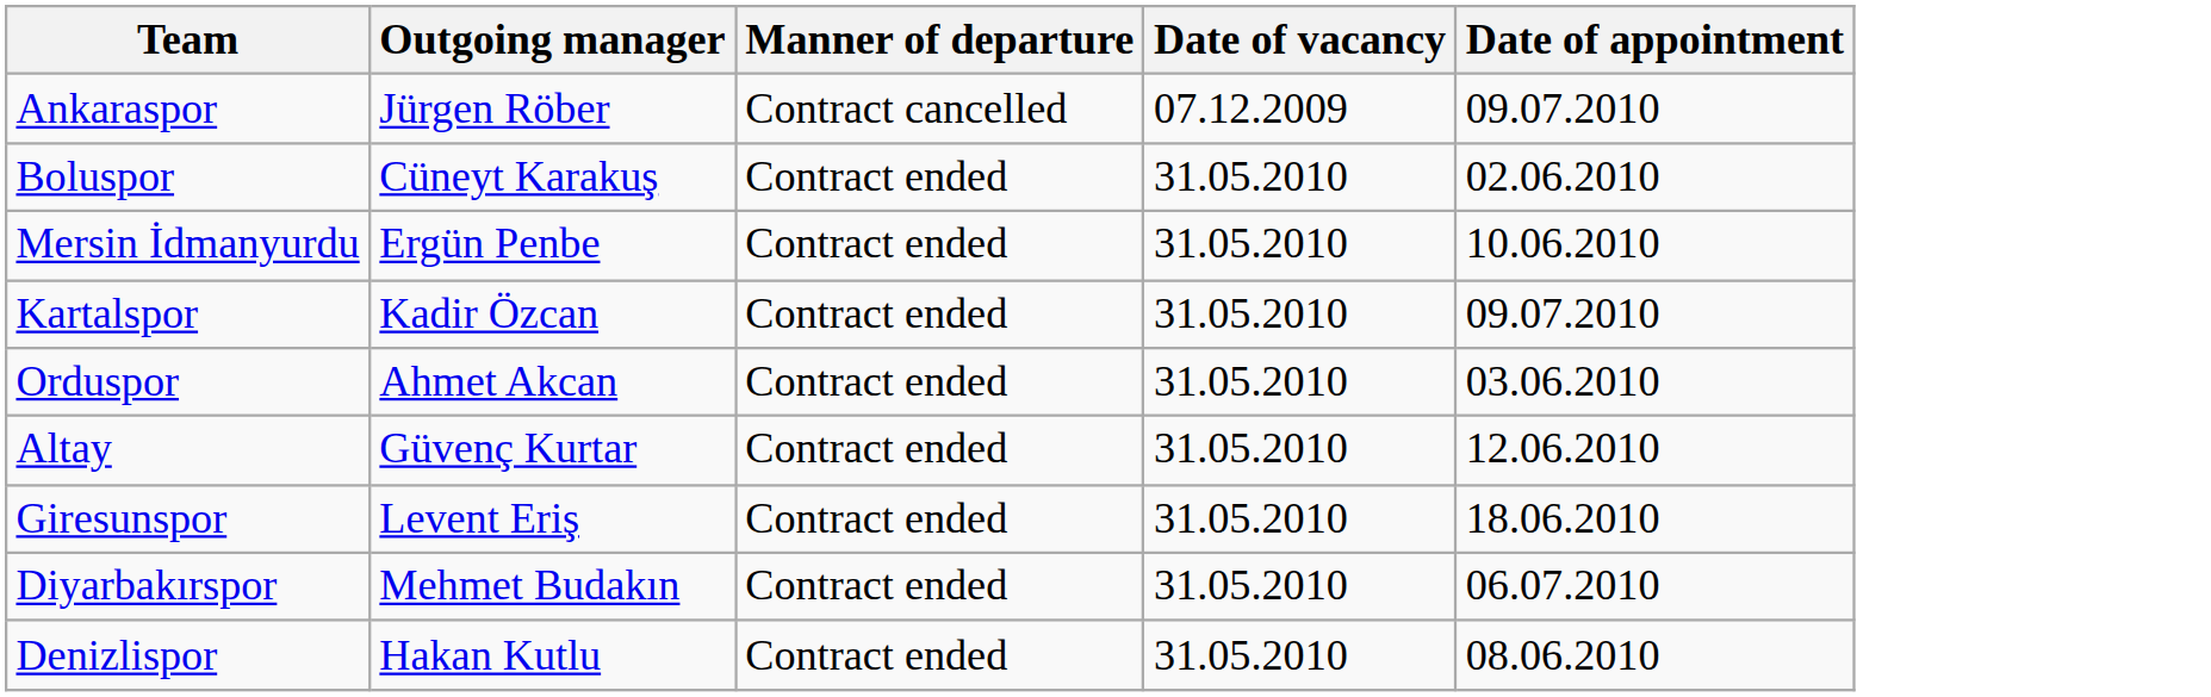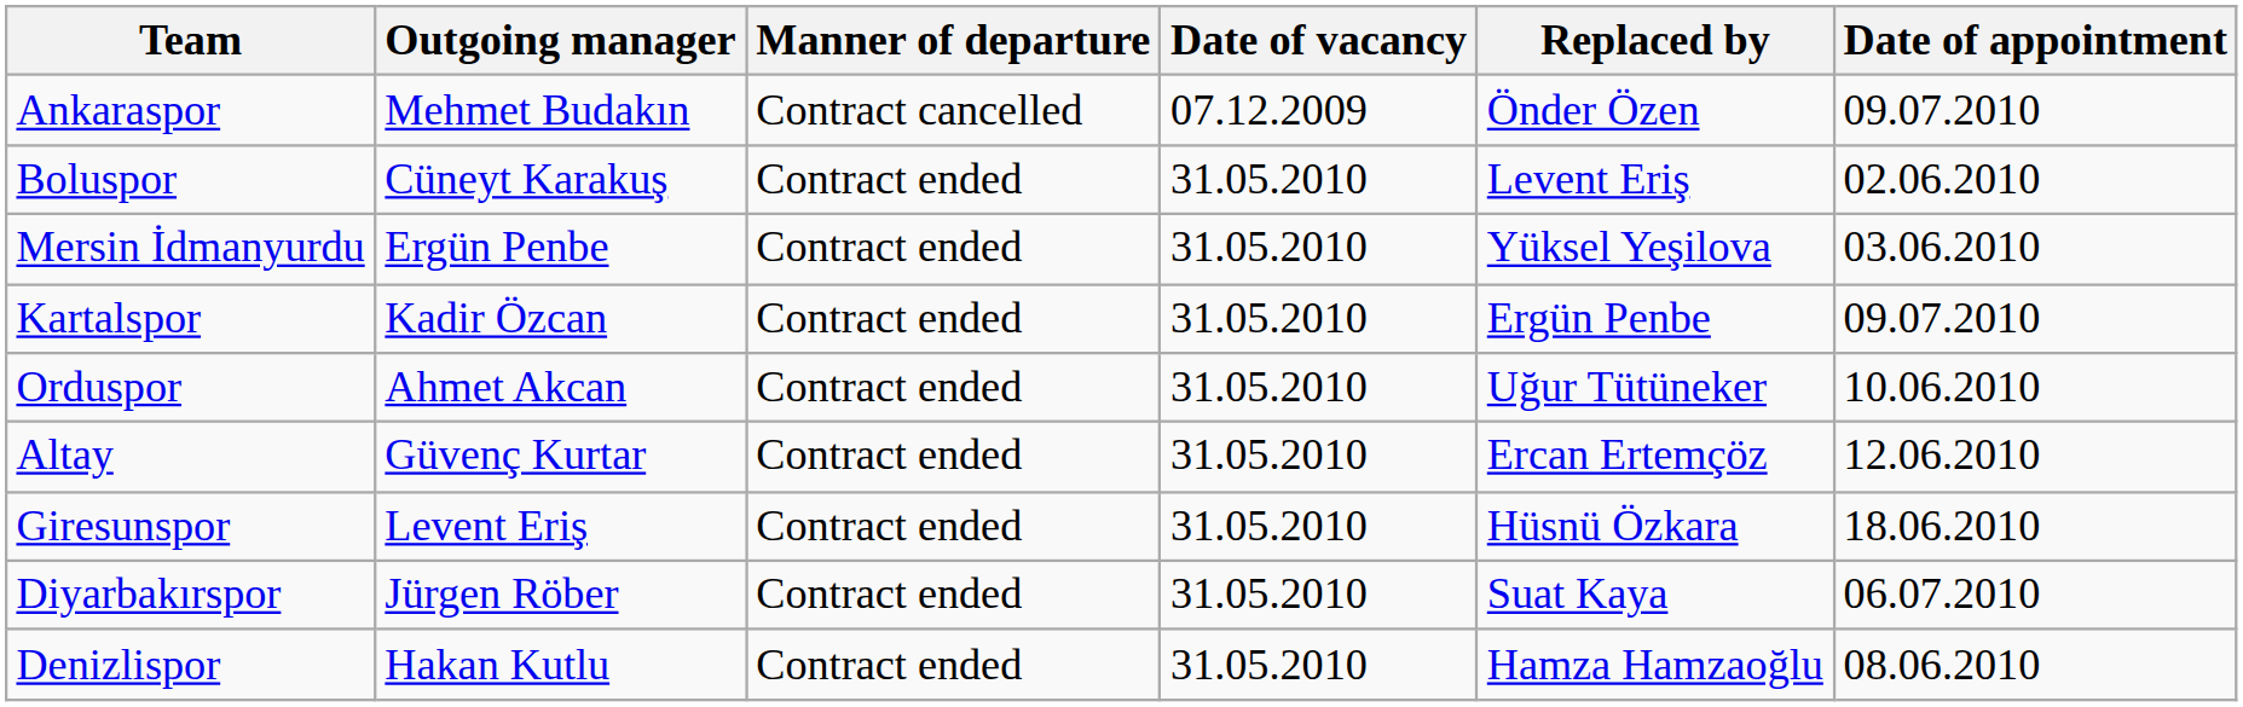+ column: Replaced by | Önder Özen | Levent Eriş | Yüksel Yeşilova | Ergün Penbe | Uğur Tütüneker | Ercan Ertemçöz | Hüsnü Özkara | Suat Kaya | Hamza Hamzaoğlu
Ankaraspor | Outgoing manager: Jürgen Röber -> Mehmet Budakın
Mersin İdmanyurdu | Date of appointment: 10.06.2010 -> 03.06.2010
Orduspor | Date of appointment: 03.06.2010 -> 10.06.2010
Diyarbakırspor | Outgoing manager: Mehmet Budakın -> Jürgen Röber
